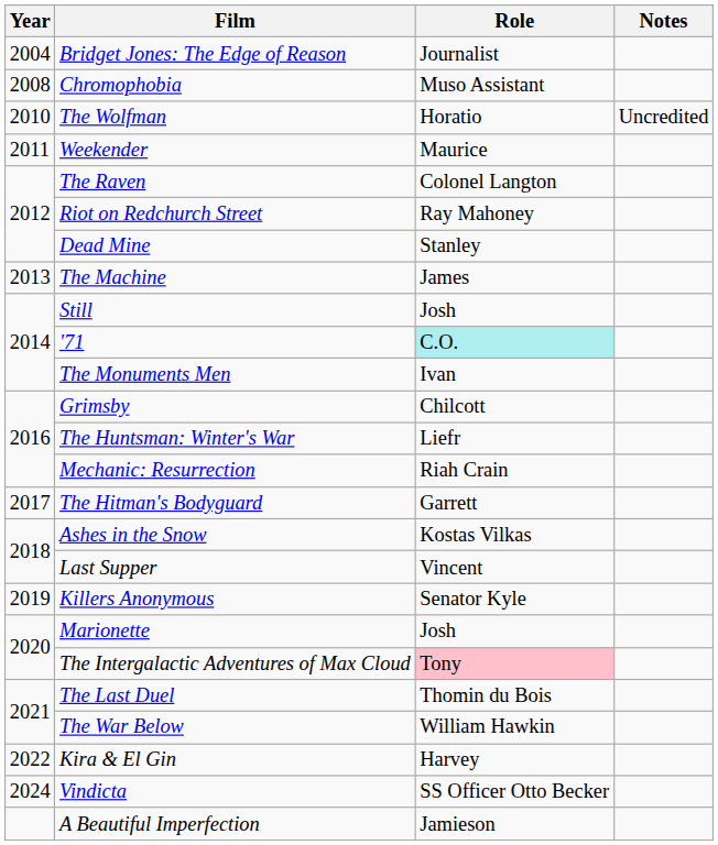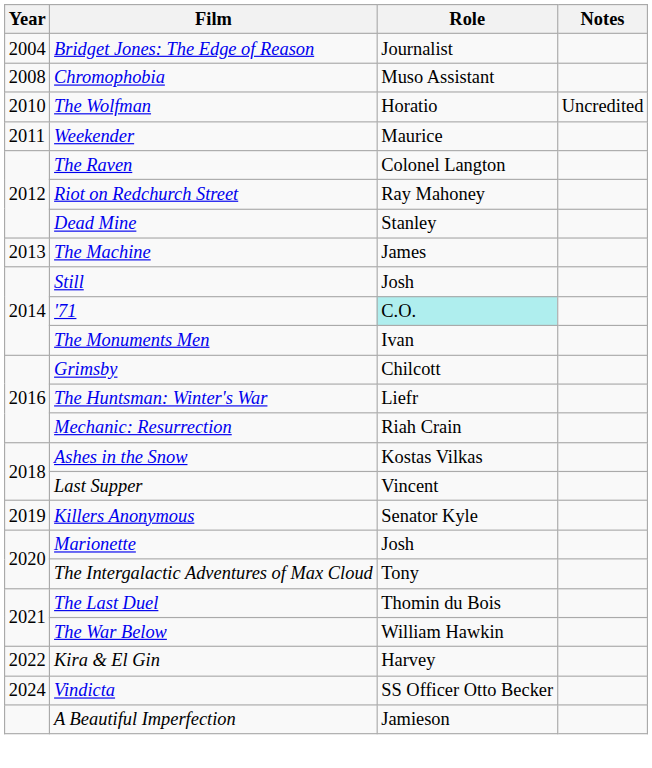- row: 2017 | The Hitman's Bodyguard | Garrett
The Intergalactic Adventures of Max Cloud | Role: pink background -> no background
